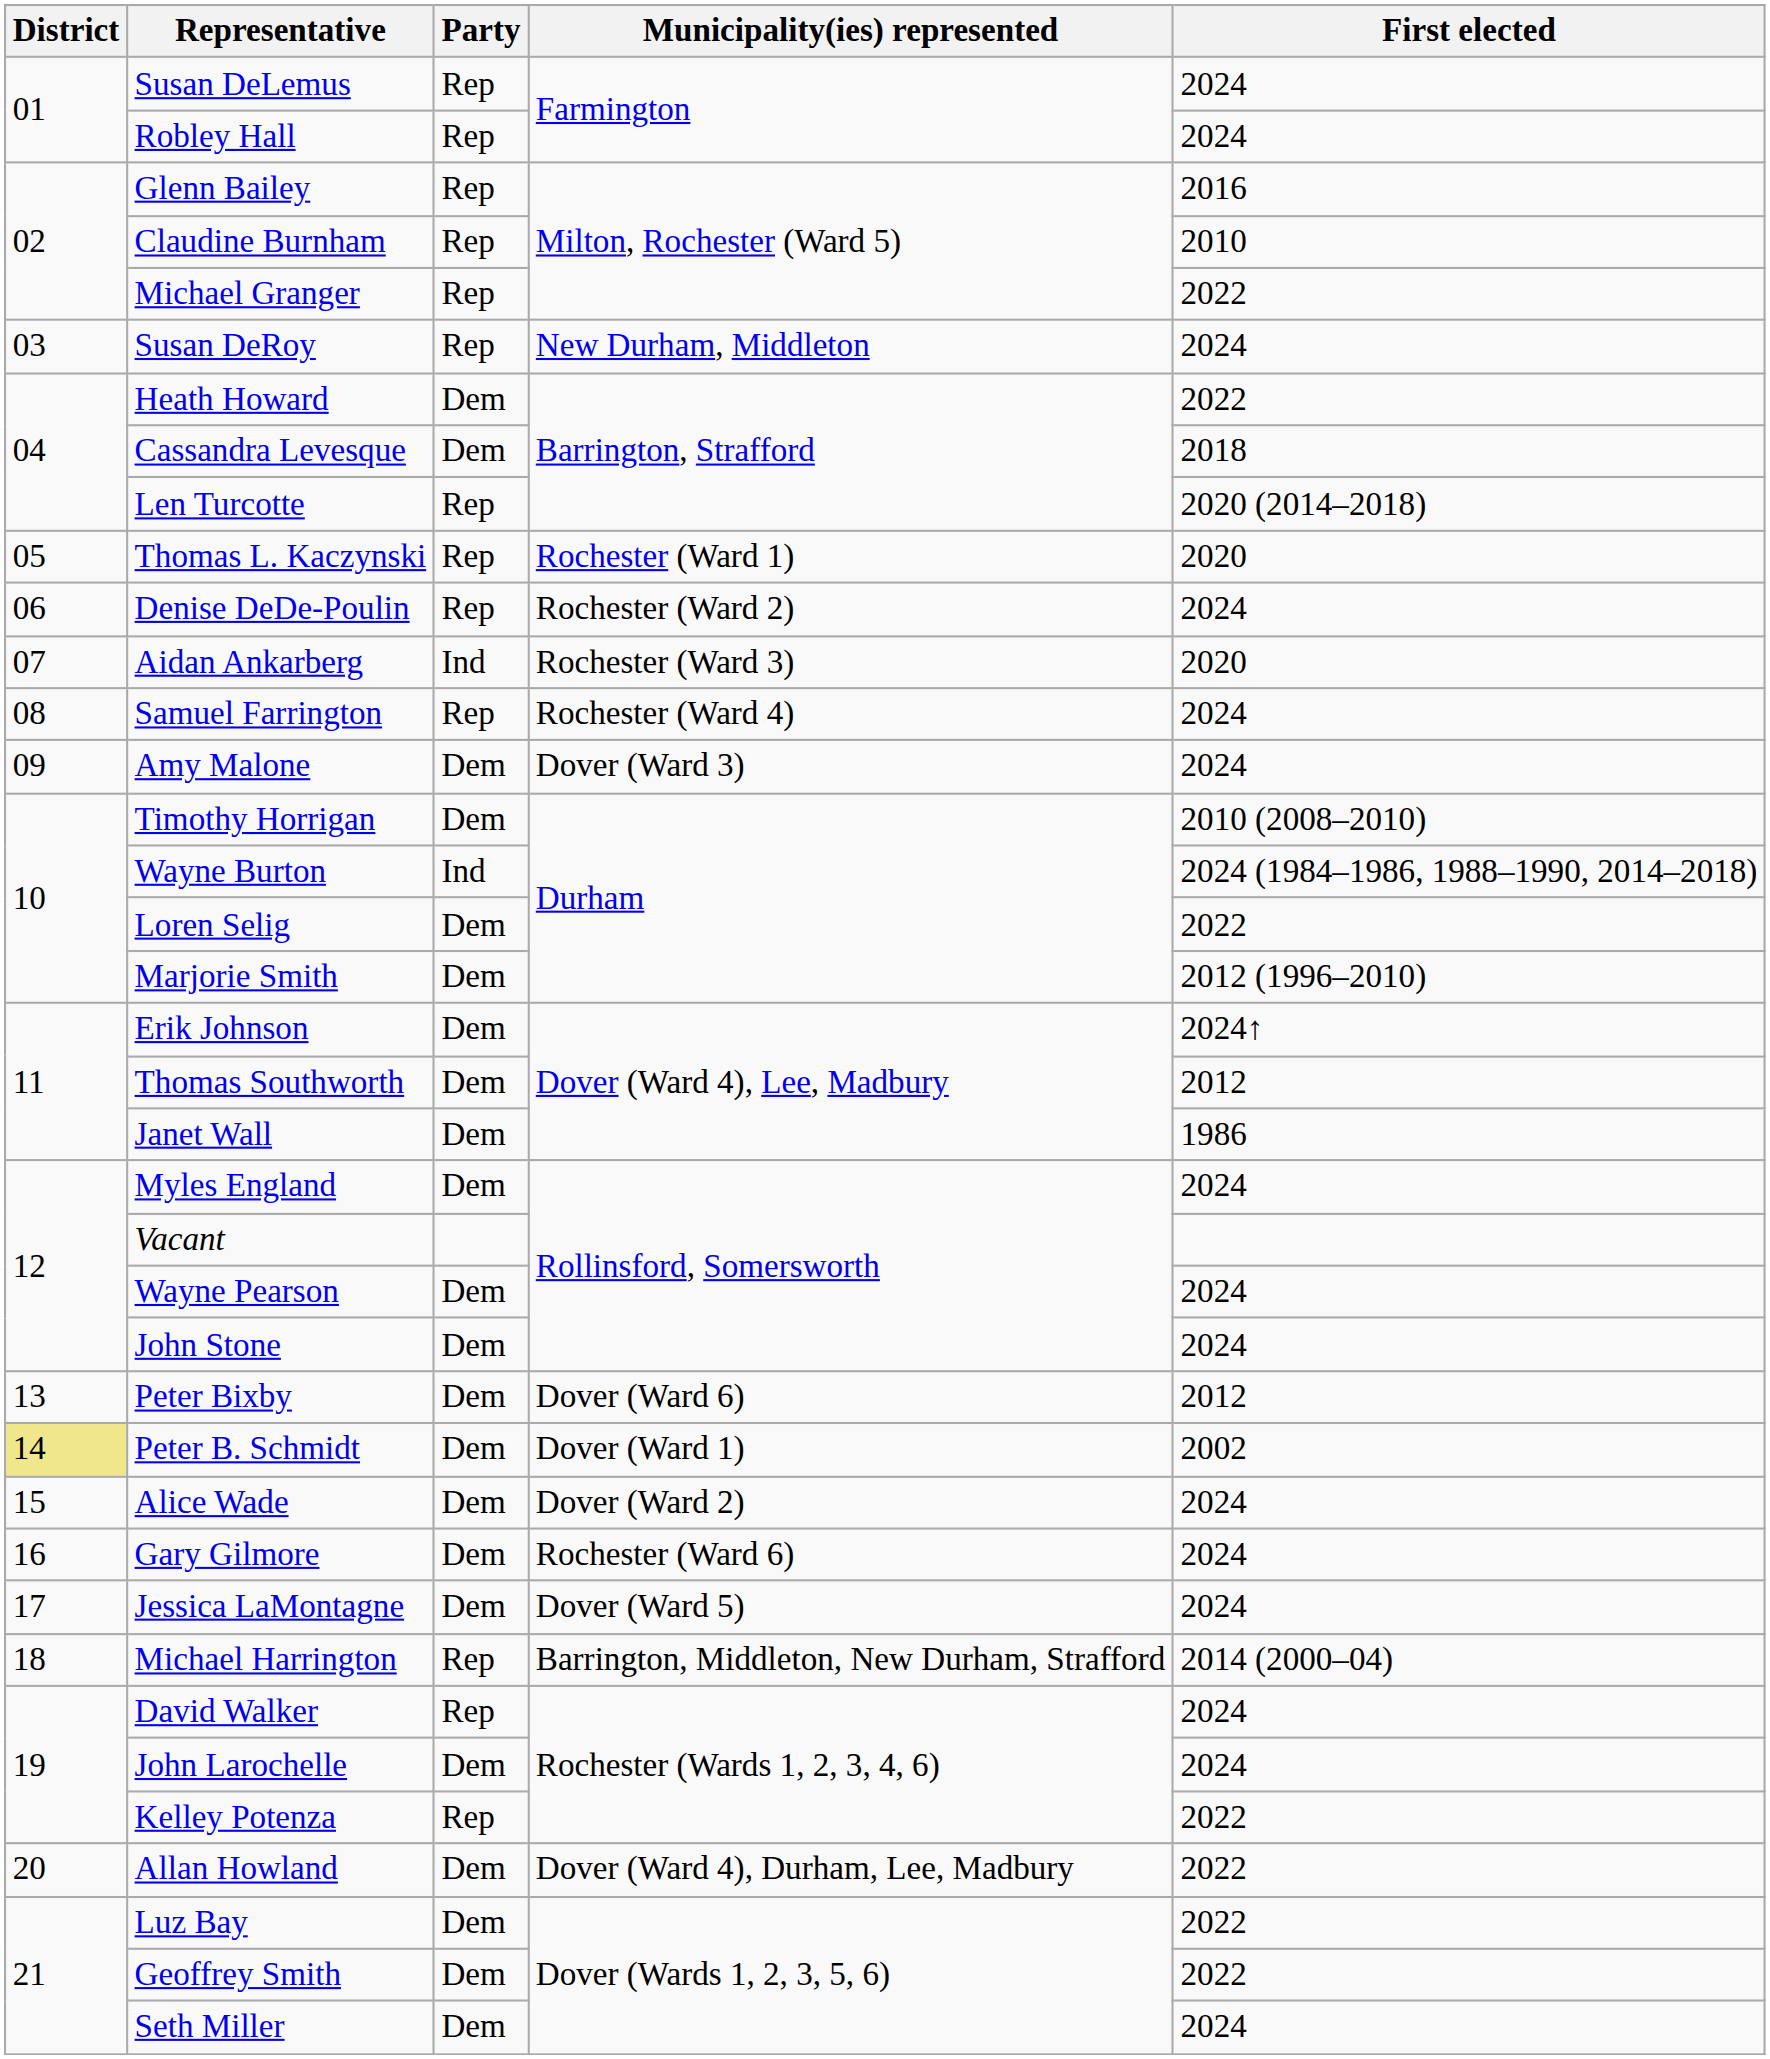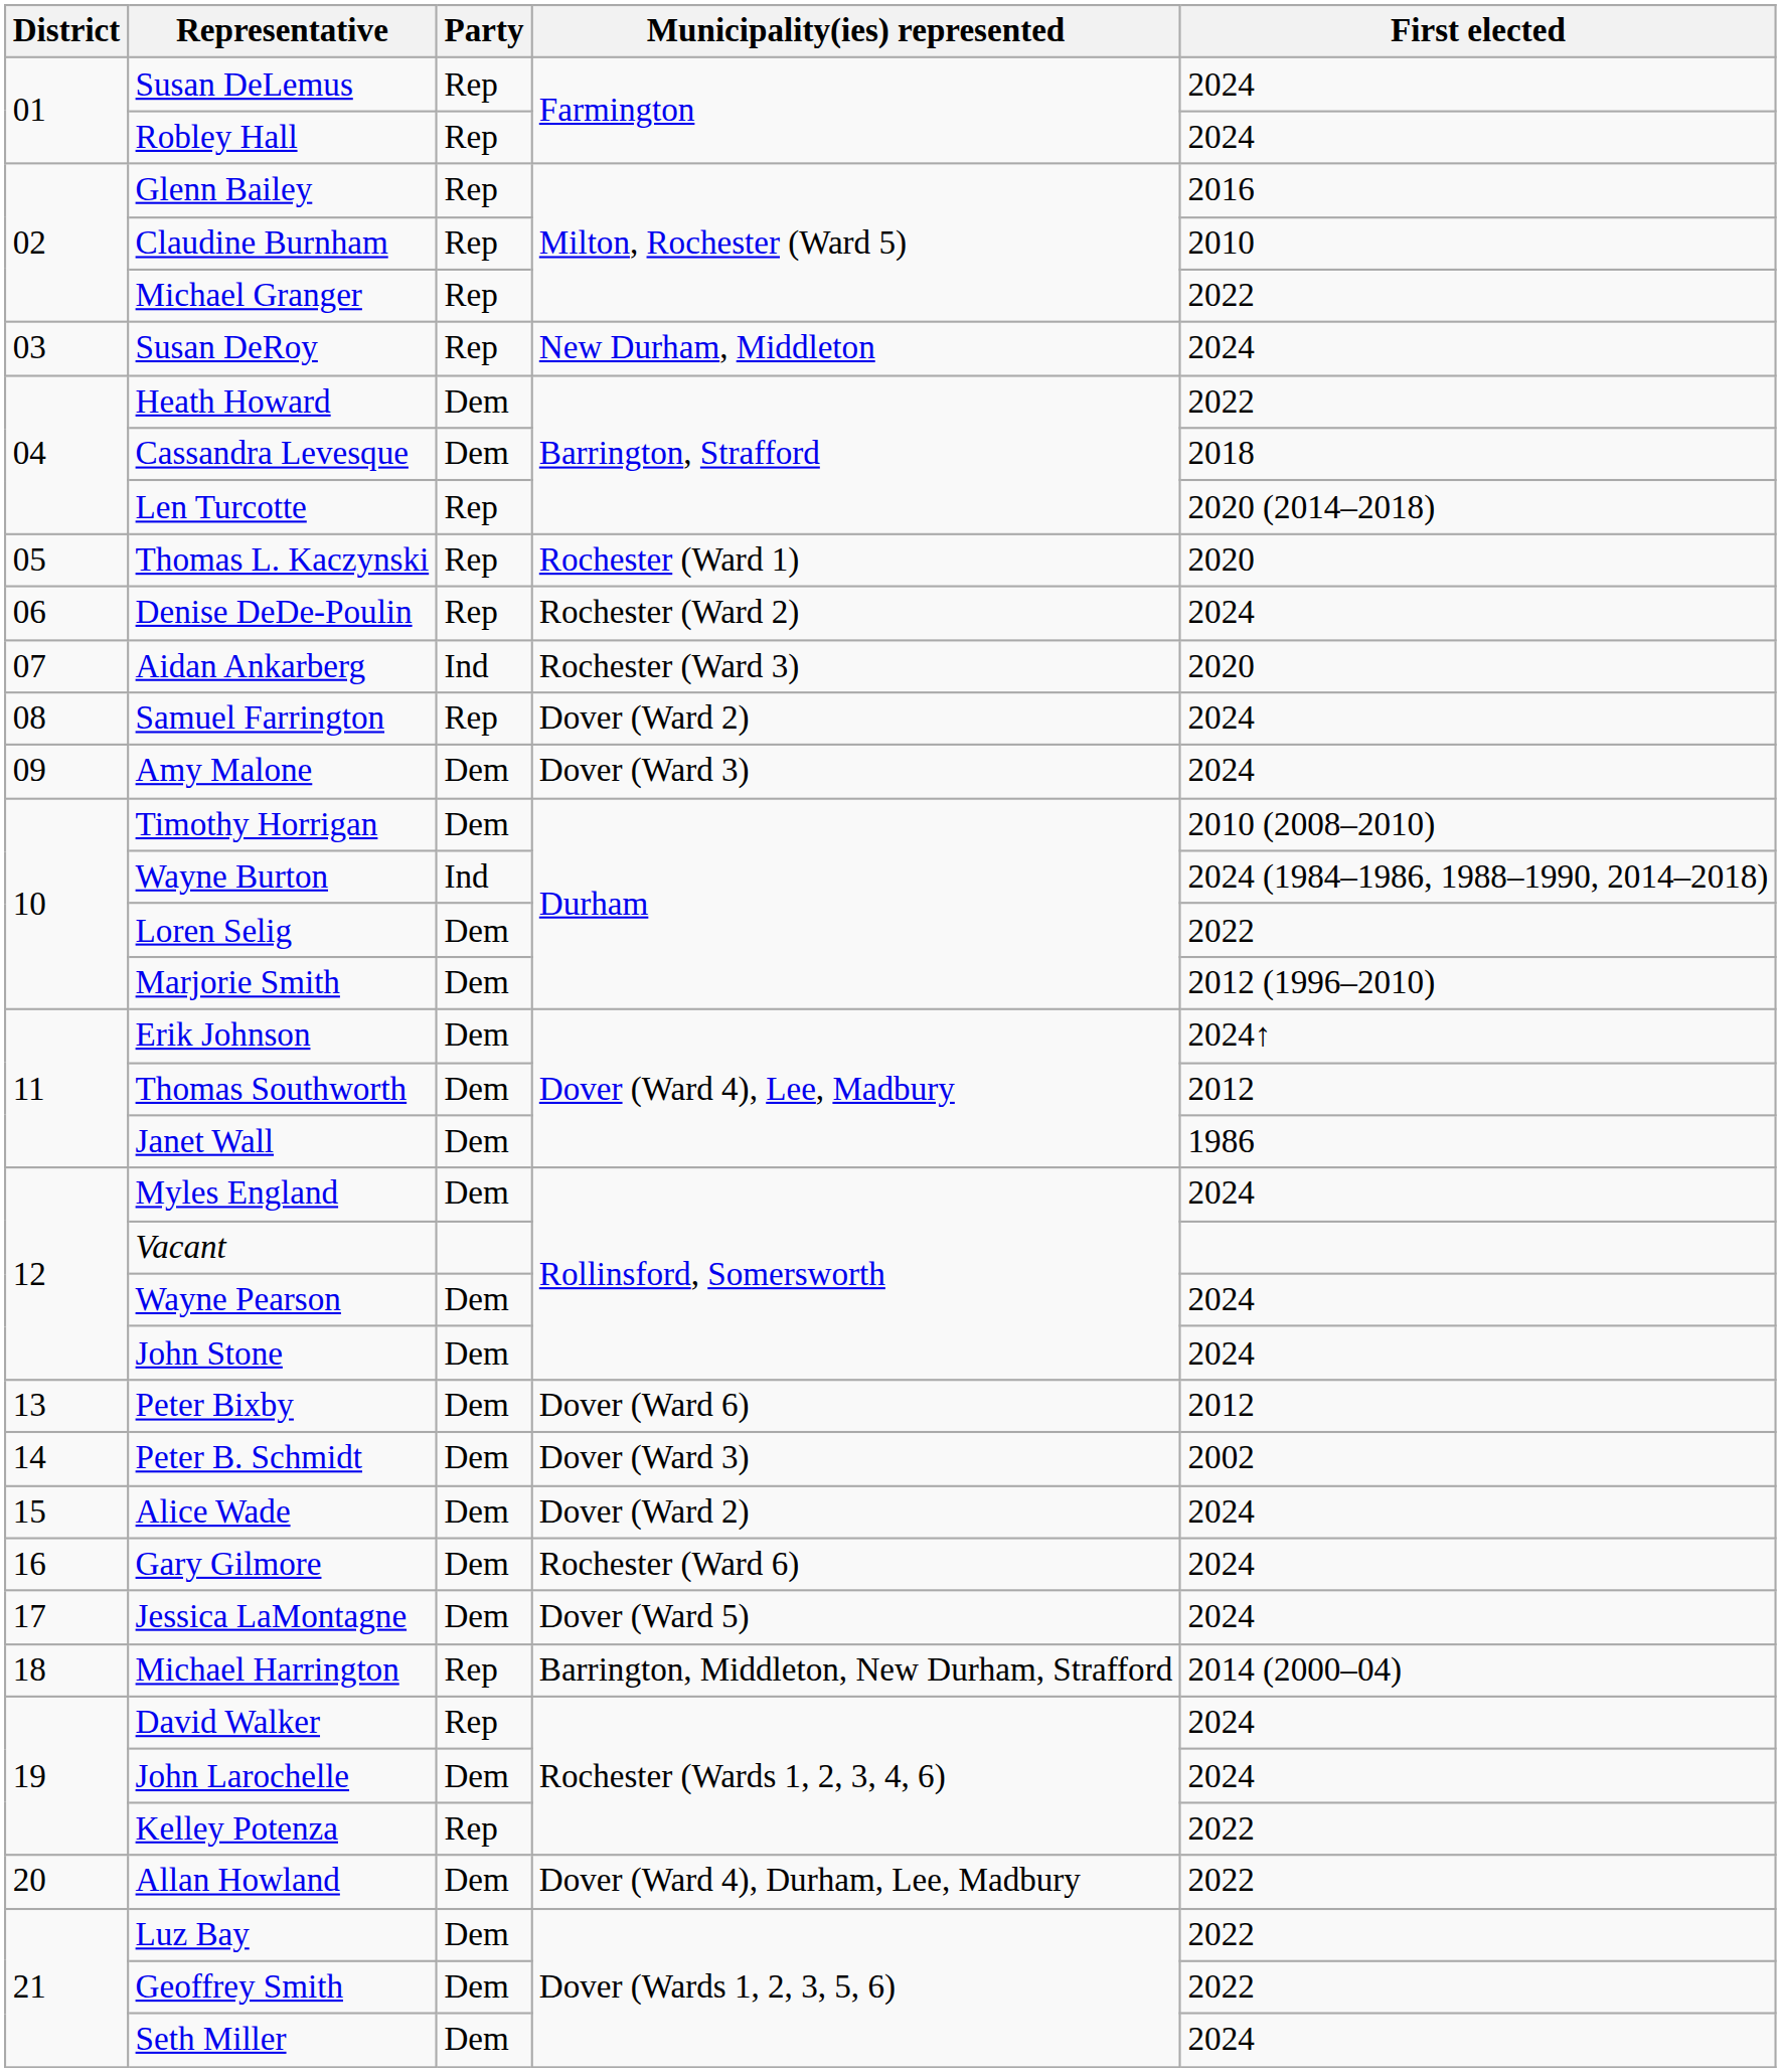Samuel Farrington | Municipality(ies) represented: Rochester (Ward 4) -> Dover (Ward 2)
Peter B. Schmidt | District: khaki background -> no background
Peter B. Schmidt | Municipality(ies) represented: Dover (Ward 1) -> Dover (Ward 3)
